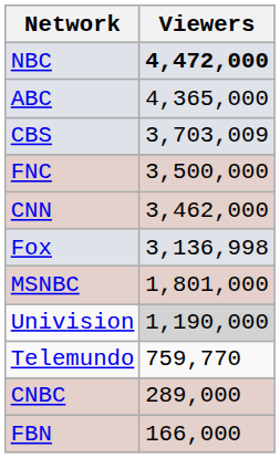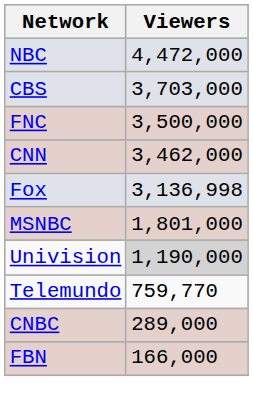NBC | Viewers: bold -> normal
- row: ABC | 4,365,000
CBS | Viewers: 3,703,009 -> 3,703,000
